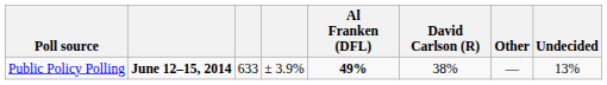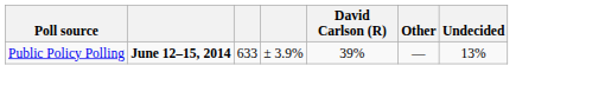- column: Al Franken (DFL) | 49%
Public Policy Polling | David Carlson (R): 38% -> 39%
